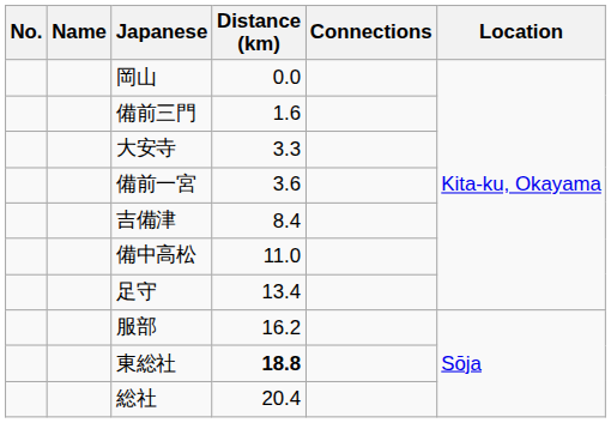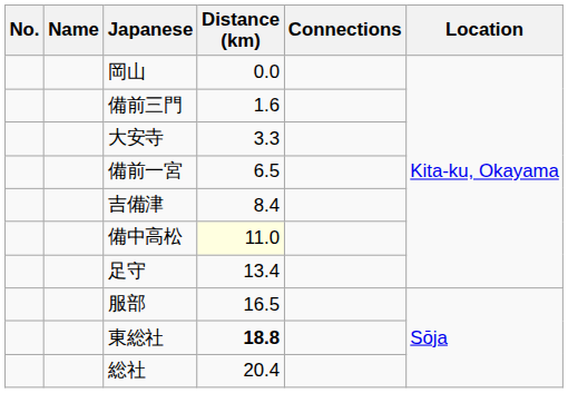備前一宮 | Distance (km): 3.6 -> 6.5
備中高松 | Distance (km): no background -> lightyellow background
服部 | Distance (km): 16.2 -> 16.5
